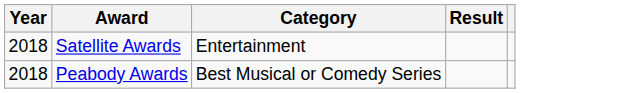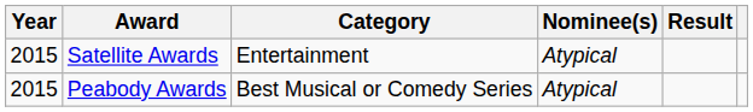+ column: Nominee(s) | Atypical | Atypical
Satellite Awards | Year: 2018 -> 2015
Peabody Awards | Year: 2018 -> 2015
